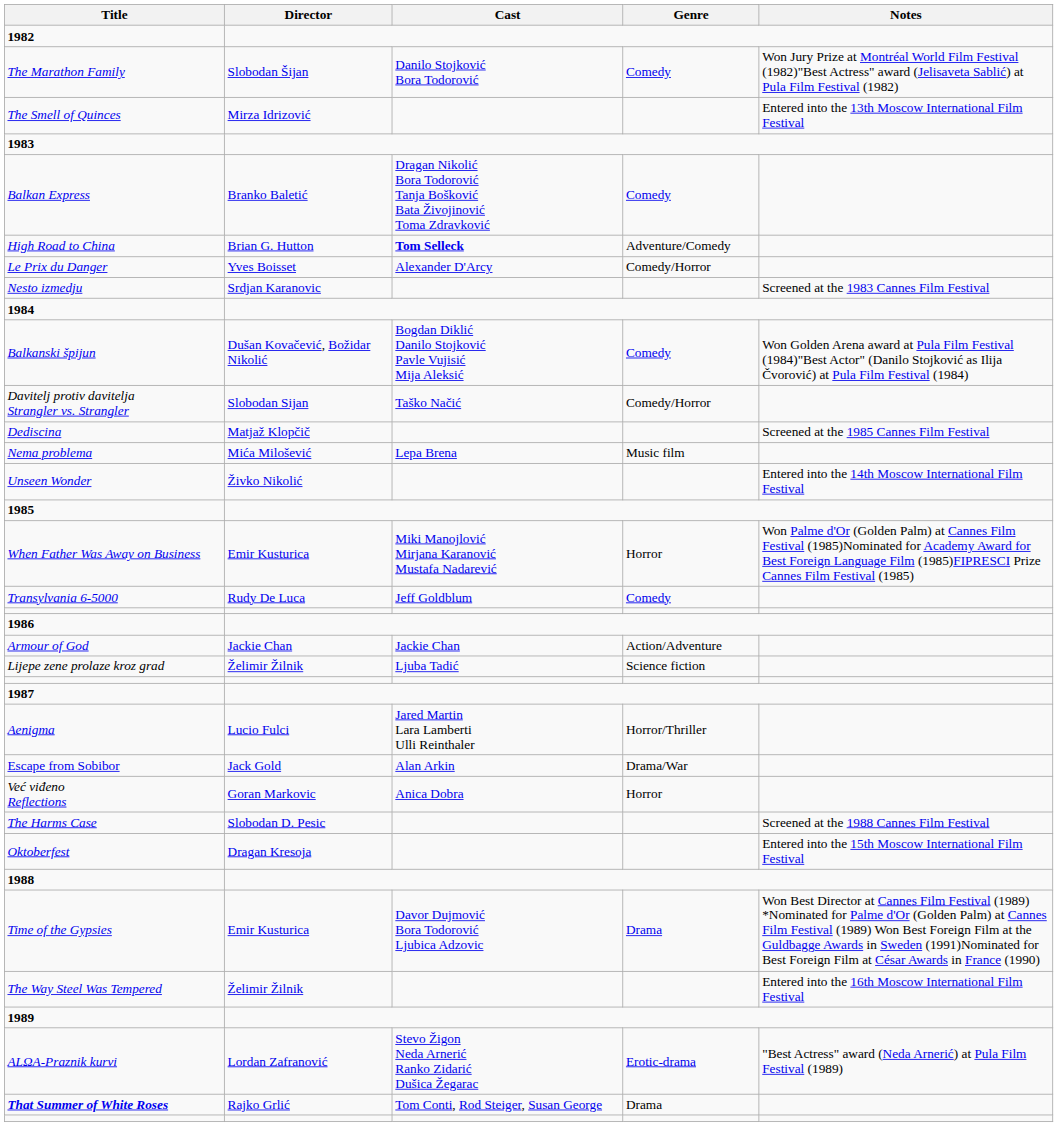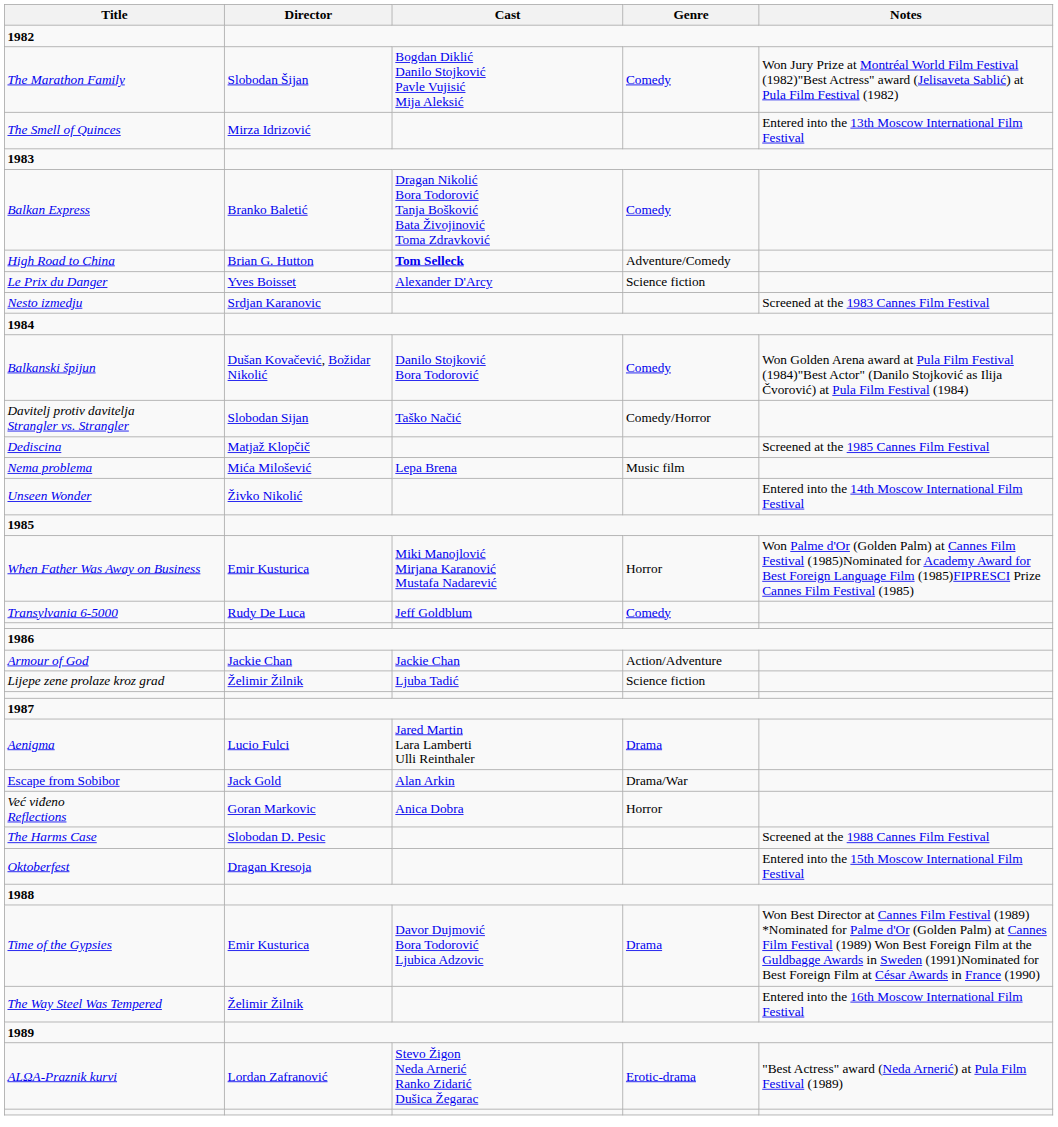The Marathon Family | Cast: Danilo Stojković Bora Todorović -> Bogdan Diklić Danilo Stojković Pavle Vujisić Mija Aleksić
Le Prix du Danger | Genre: Comedy/Horror -> Science fiction
Balkanski špijun | Cast: Bogdan Diklić Danilo Stojković Pavle Vujisić Mija Aleksić -> Danilo Stojković Bora Todorović
Aenigma | Genre: Horror/Thriller -> Drama
- row: That Summer of White Roses | Rajko Grlić | Tom Conti, Rod Steiger, Susan George | Drama
